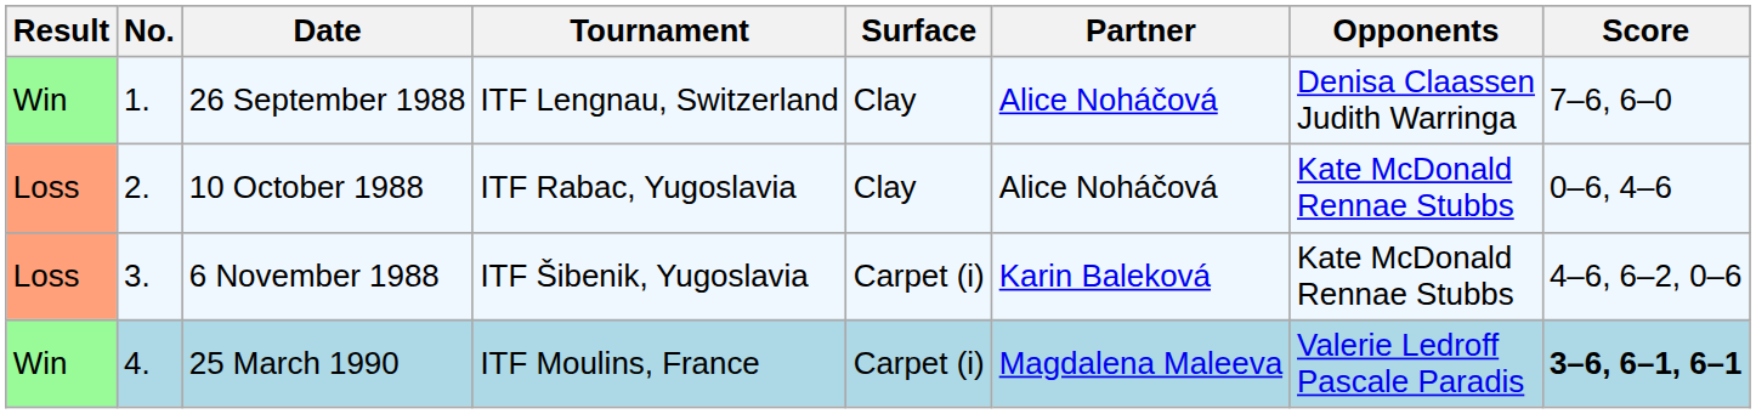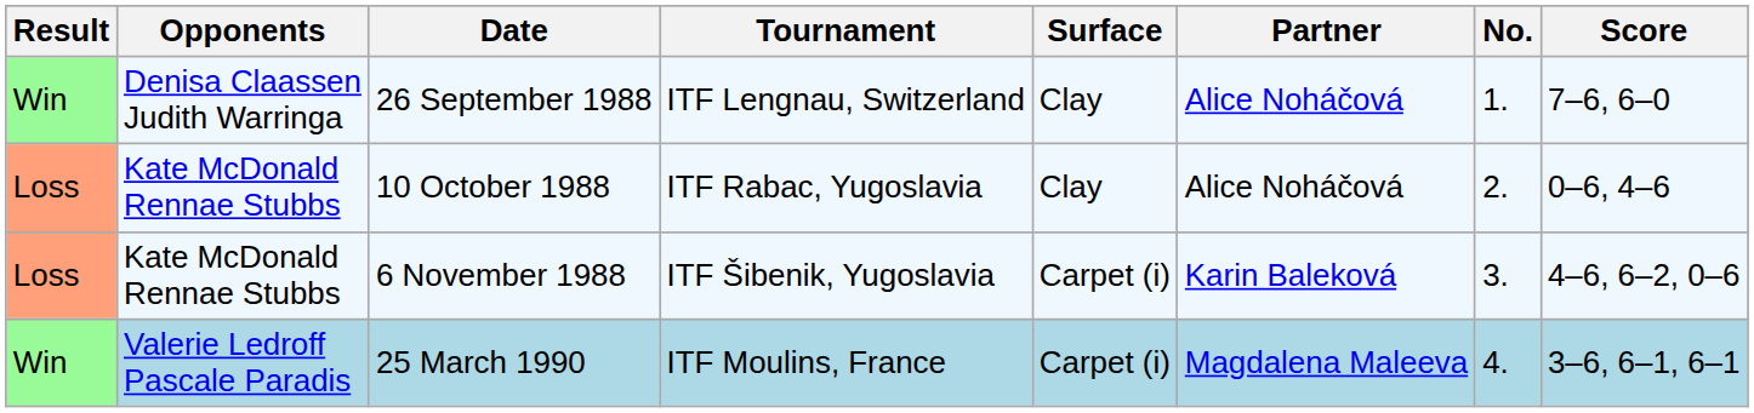columns swapped: No. <-> Opponents
25 March 1990 | Score: bold -> normal
